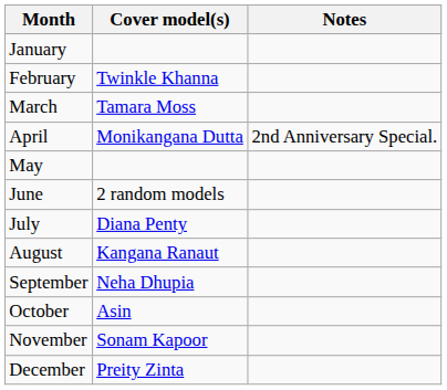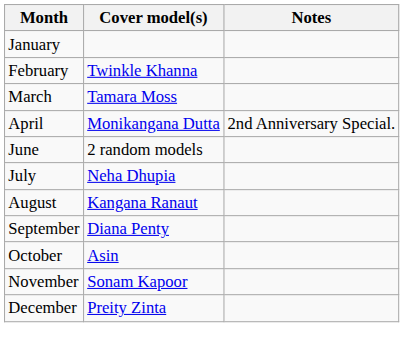- row: May
July | Cover model(s): Diana Penty -> Neha Dhupia
September | Cover model(s): Neha Dhupia -> Diana Penty
